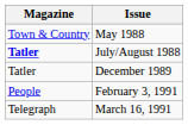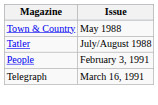July/August 1988 | Magazine: bold -> normal
- row: Tatler | December 1989
